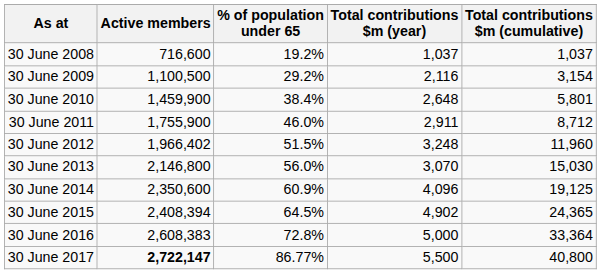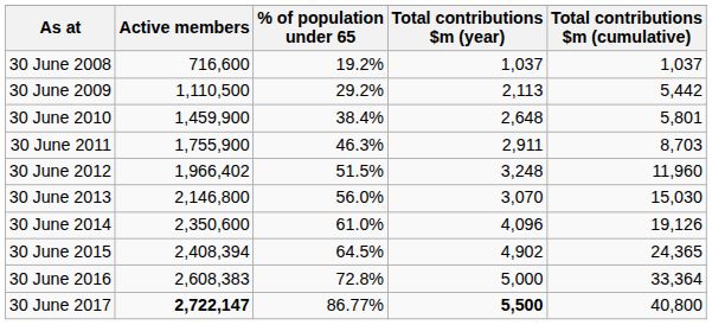30 June 2009 | Active members: 1,100,500 -> 1,110,500
30 June 2009 | Total contributions $m (year): 2,116 -> 2,113
30 June 2009 | Total contributions $m (cumulative): 3,154 -> 5,442
30 June 2011 | % of population under 65: 46.0% -> 46.3%
30 June 2011 | Total contributions $m (cumulative): 8,712 -> 8,703
30 June 2014 | % of population under 65: 60.9% -> 61.0%
30 June 2014 | Total contributions $m (cumulative): 19,125 -> 19,126
30 June 2017 | Total contributions $m (year): normal -> bold
